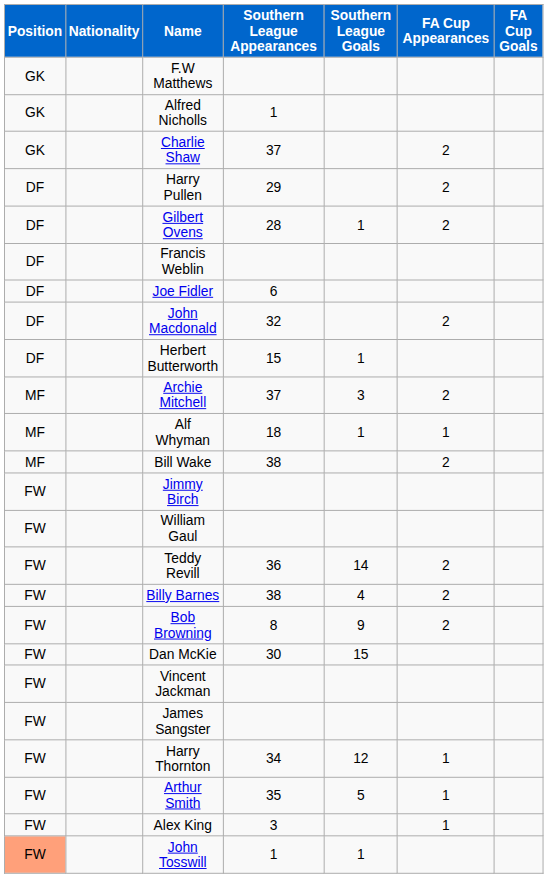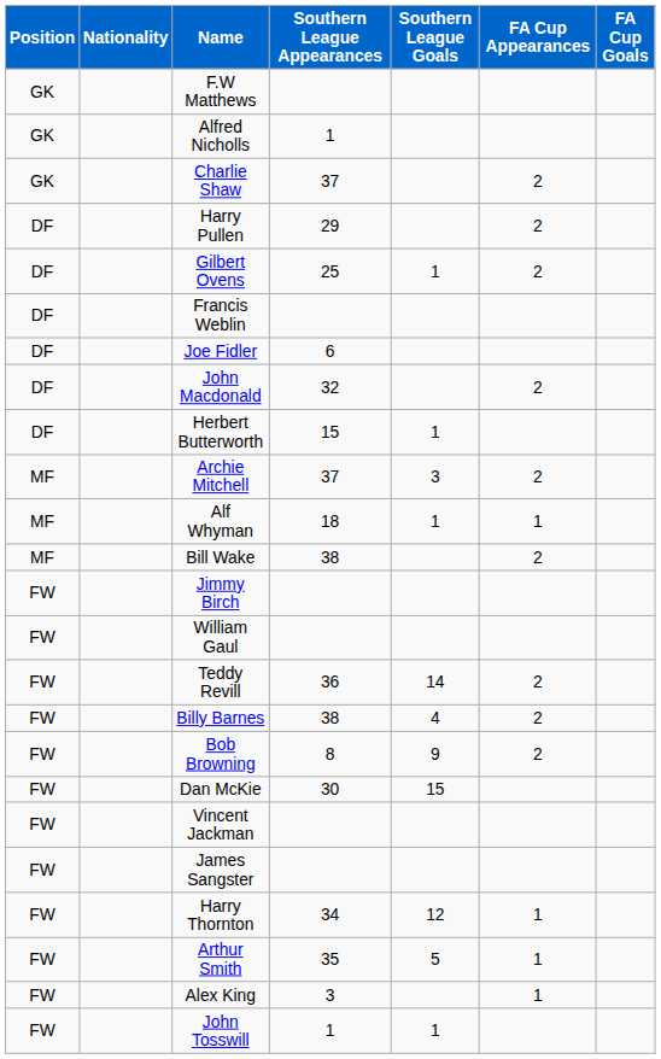Gilbert Ovens | Southern League Appearances: 28 -> 25
John Tosswill | Position: lightsalmon background -> no background
